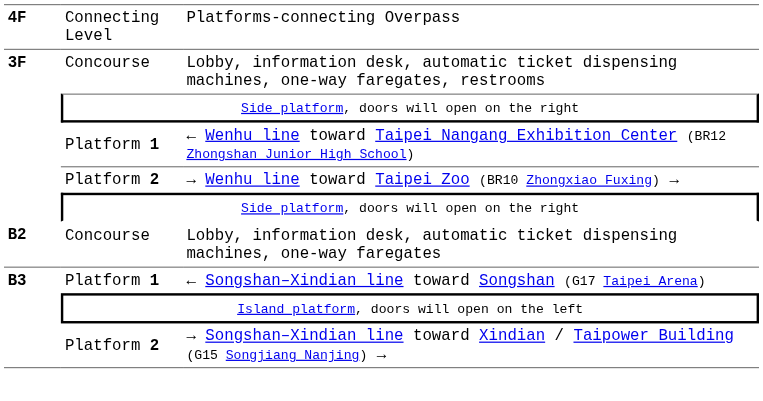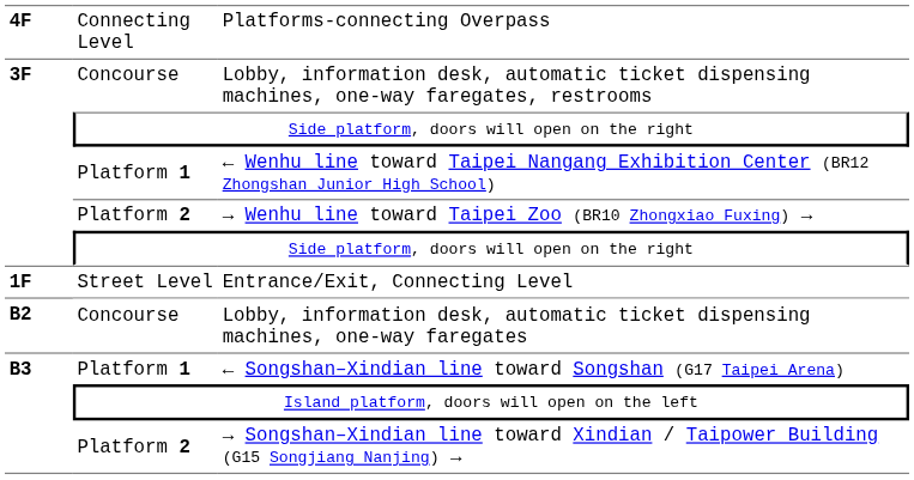+ row: 1F | Street Level | Entrance/Exit, Connecting Level
